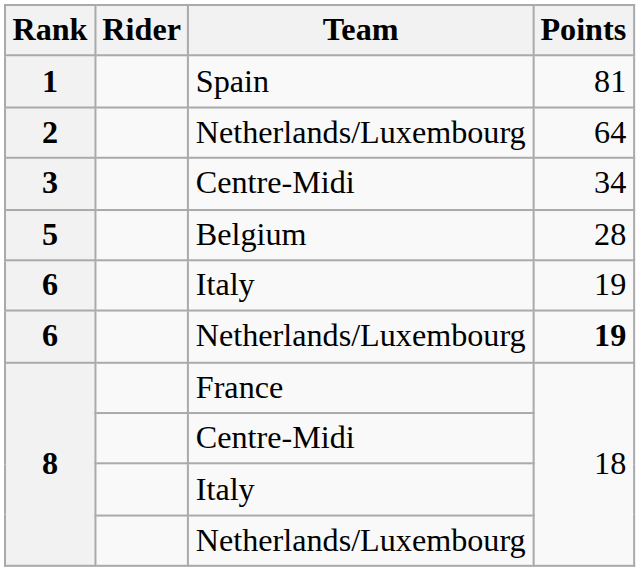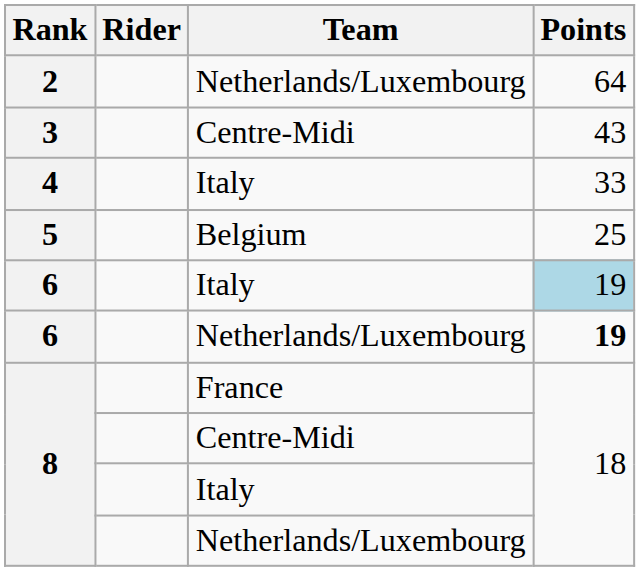- row: 1 | Spain | 81
3 | Points: 34 -> 43
+ row: 4 | Italy | 33
5 | Points: 28 -> 25
6 / Italy | Points: no background -> lightblue background
